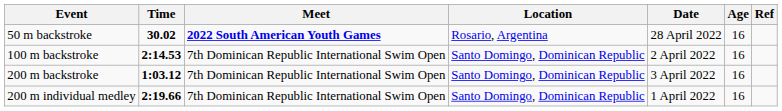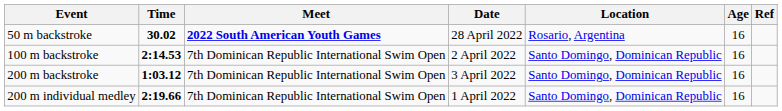columns swapped: Location <-> Date
